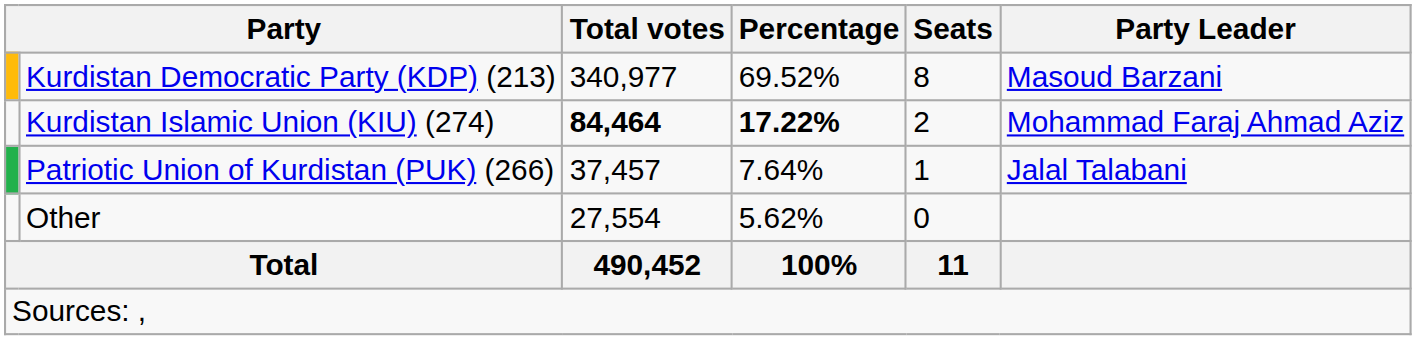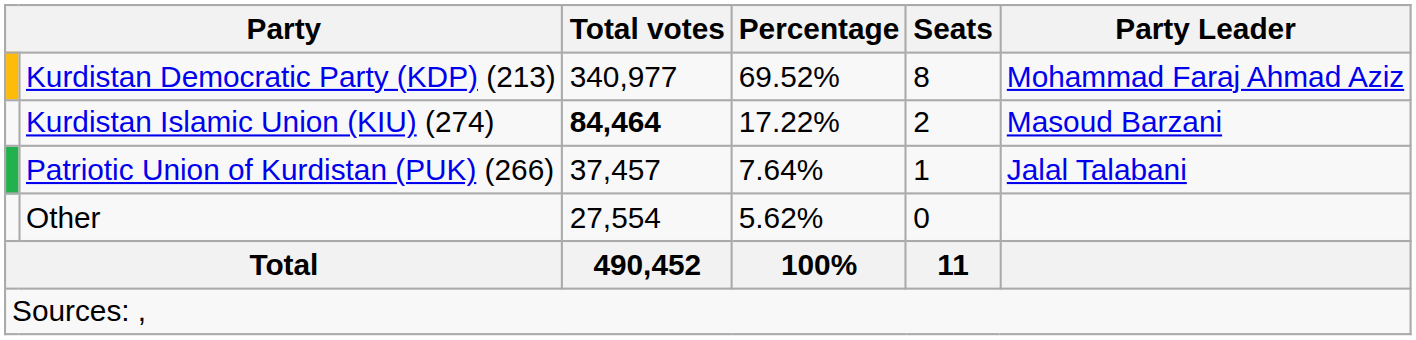Kurdistan Democratic Party (KDP) (213) | Party Leader: Masoud Barzani -> Mohammad Faraj Ahmad Aziz
Kurdistan Islamic Union (KIU) (274) | Percentage: bold -> normal
Kurdistan Islamic Union (KIU) (274) | Party Leader: Mohammad Faraj Ahmad Aziz -> Masoud Barzani
